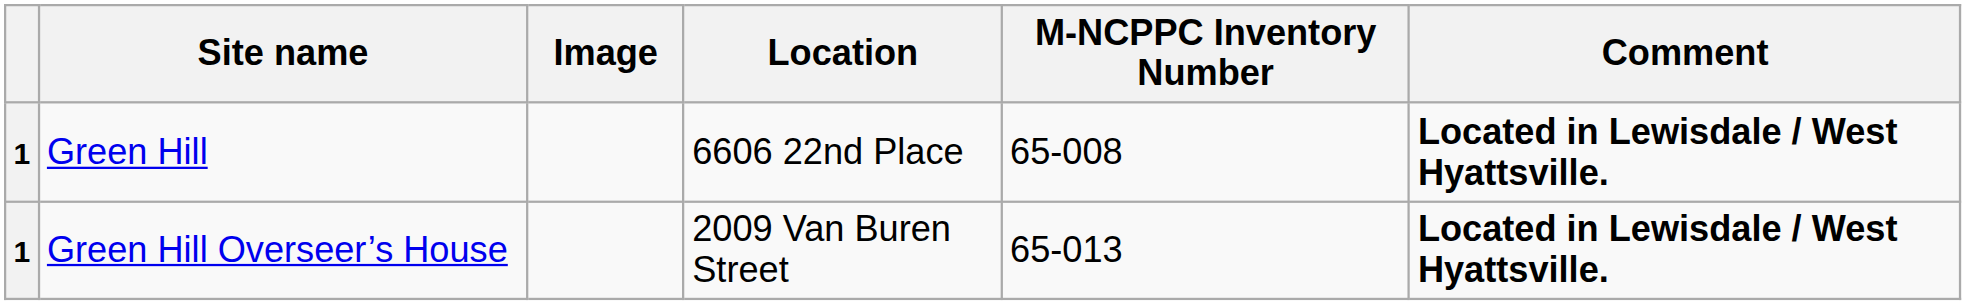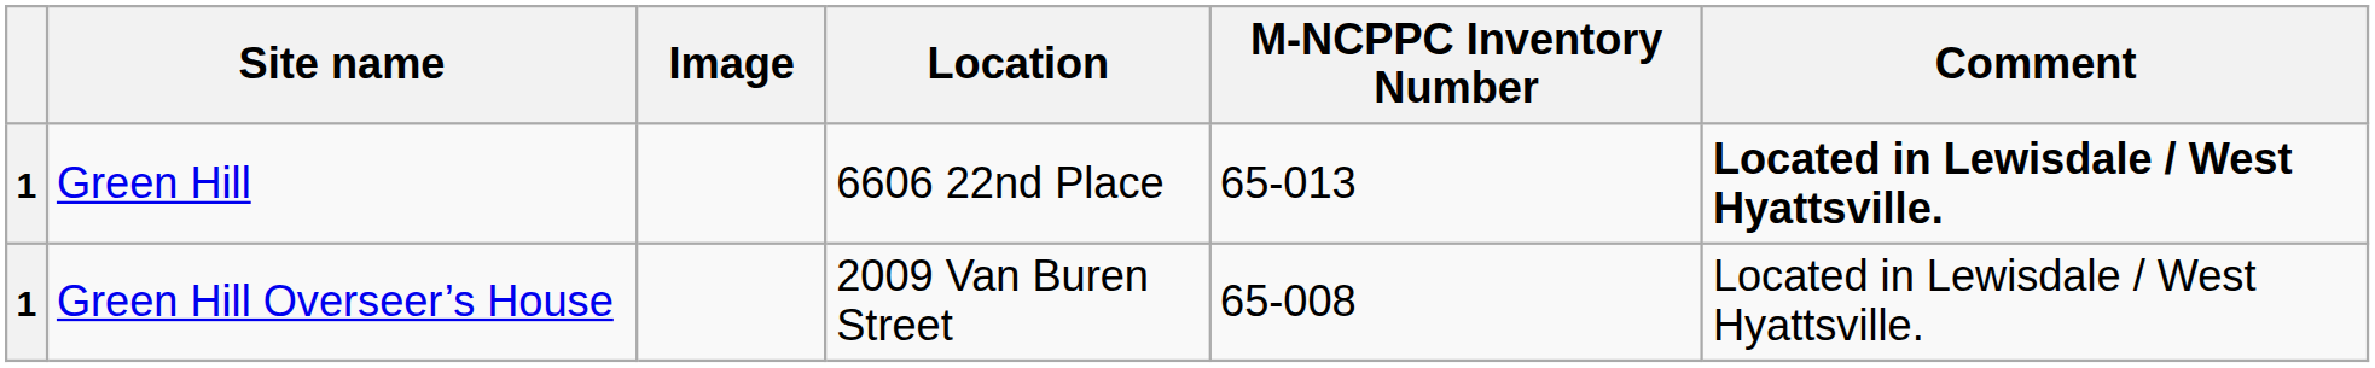Green Hill | M-NCPPC Inventory Number: 65-008 -> 65-013
Green Hill Overseer’s House | M-NCPPC Inventory Number: 65-013 -> 65-008
Green Hill Overseer’s House | Comment: bold -> normal
